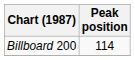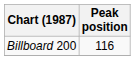Billboard 200 | Peak position: 114 -> 116
